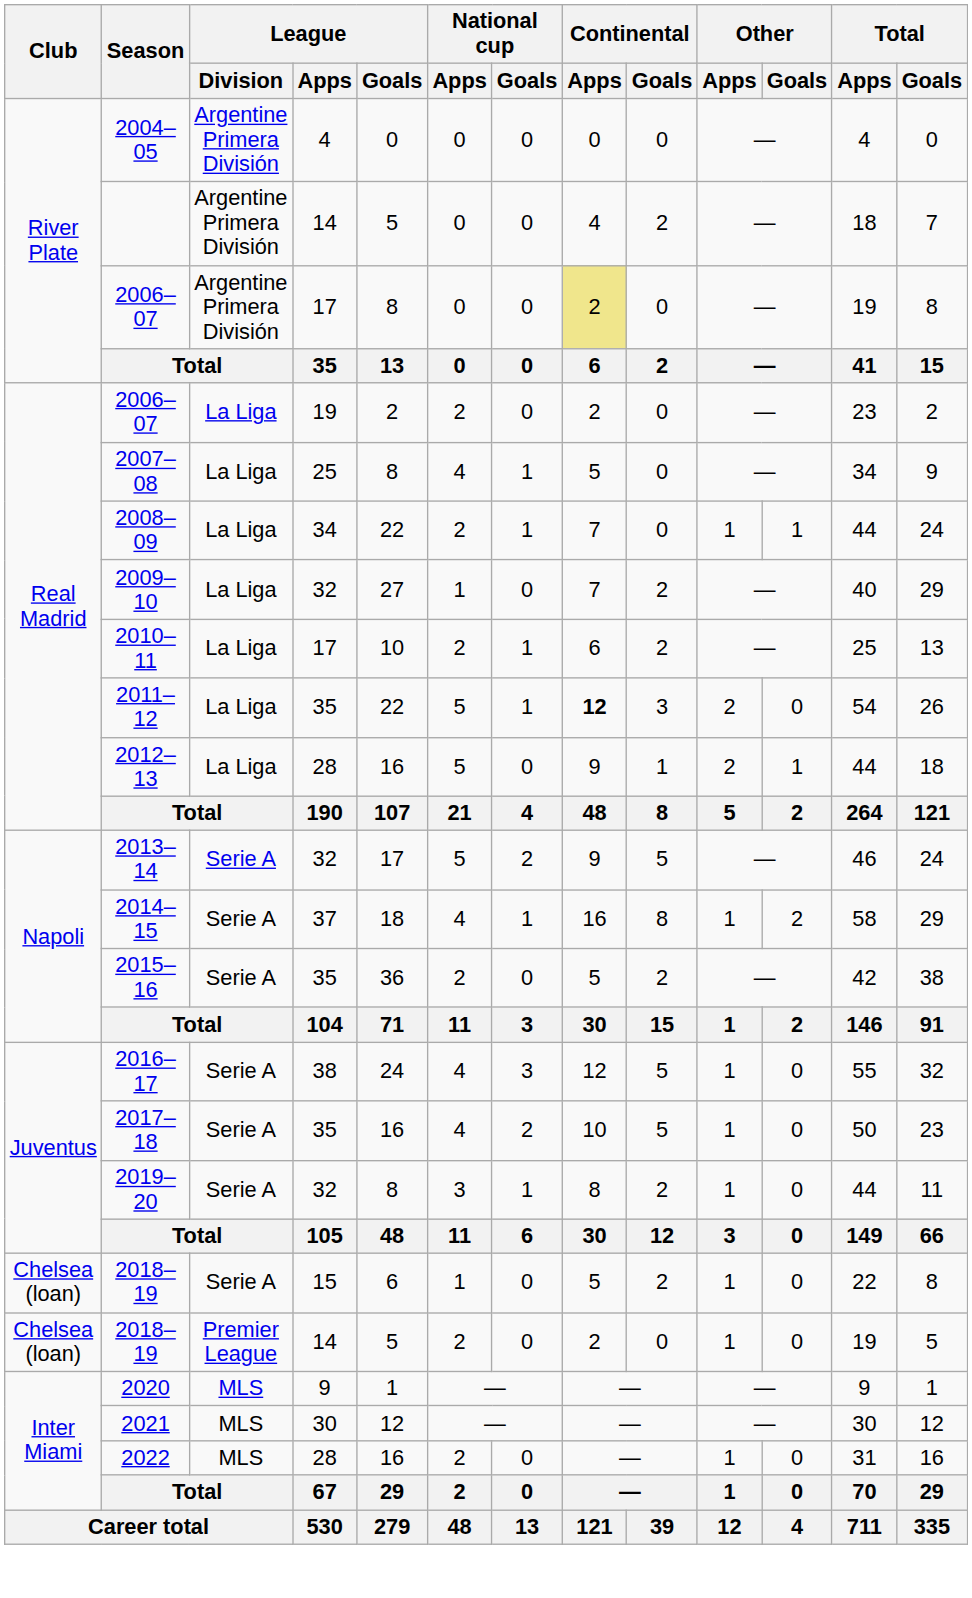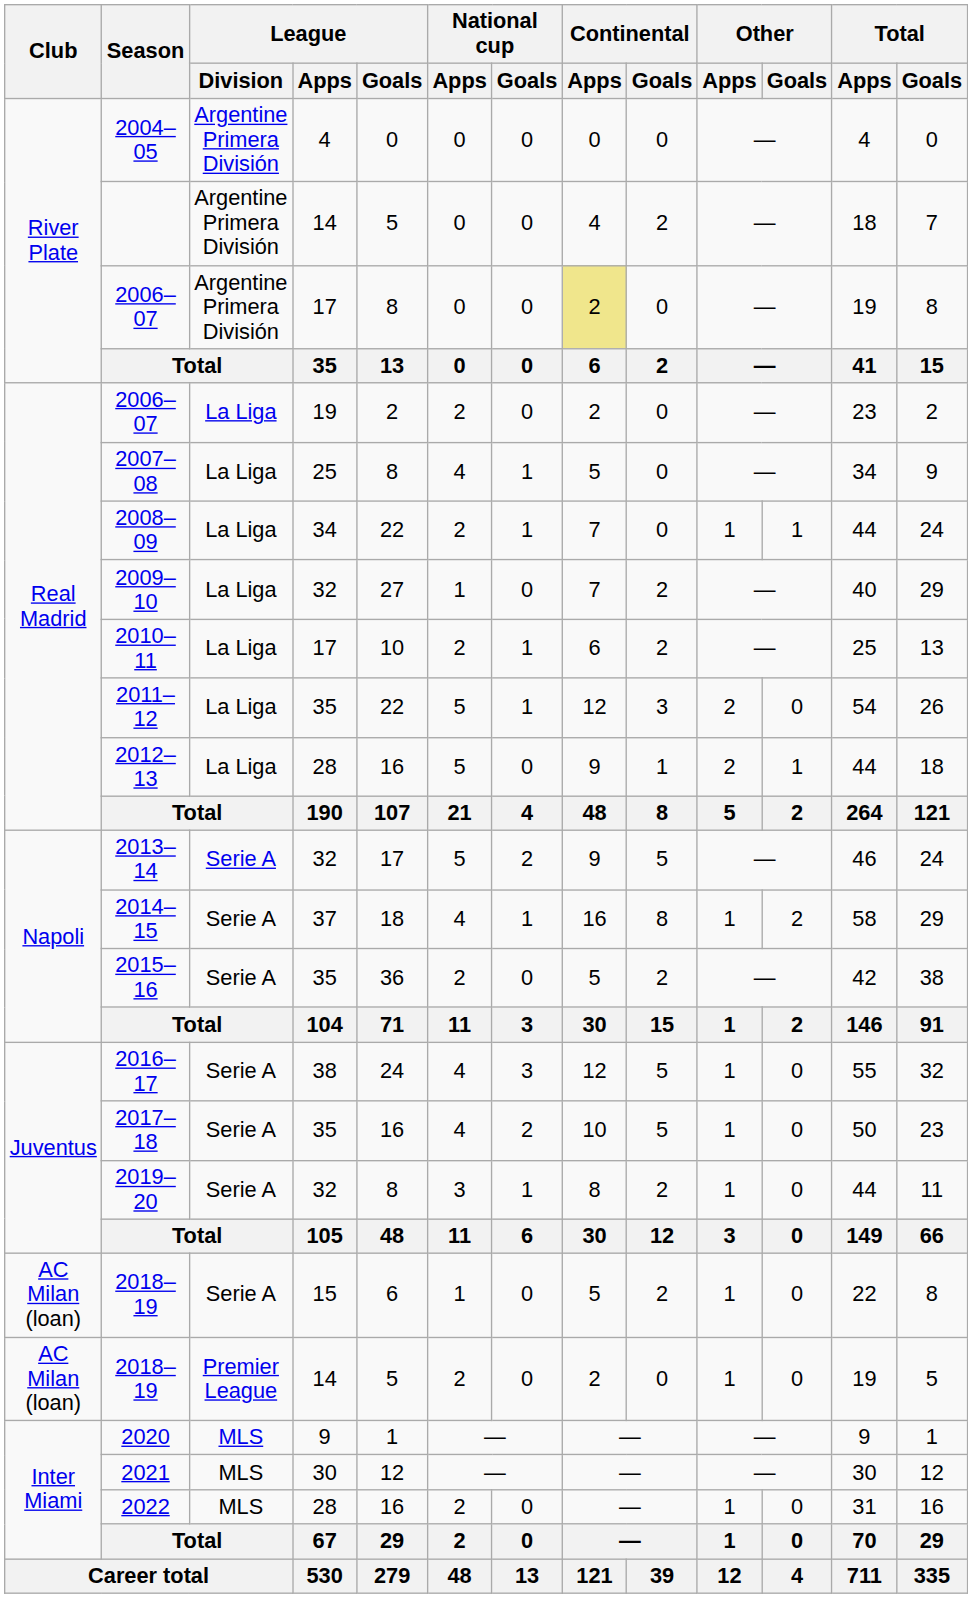2011–12 | Continental / Apps: bold -> normal
2018–19 / 15 | Club: Chelsea (loan) -> AC Milan (loan)
2018–19 / 14 | Club: Chelsea (loan) -> AC Milan (loan)
